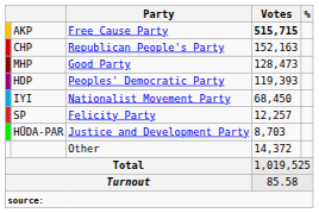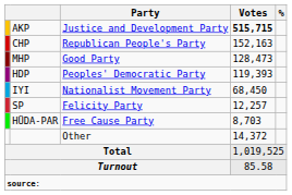AKP | Party: Free Cause Party -> Justice and Development Party
HÜDA-PAR | Party: Justice and Development Party -> Free Cause Party
